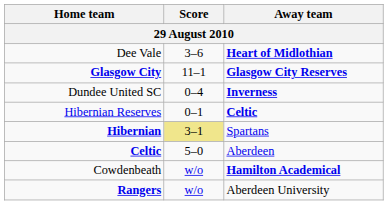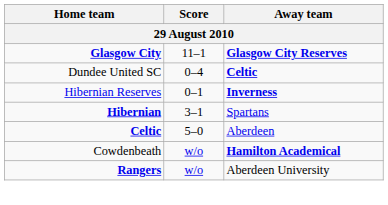- row: Dee Vale | 3–6 | Heart of Midlothian
Dundee United SC | Away team: Inverness -> Celtic
Hibernian Reserves | Away team: Celtic -> Inverness
Hibernian | Score: khaki background -> no background
